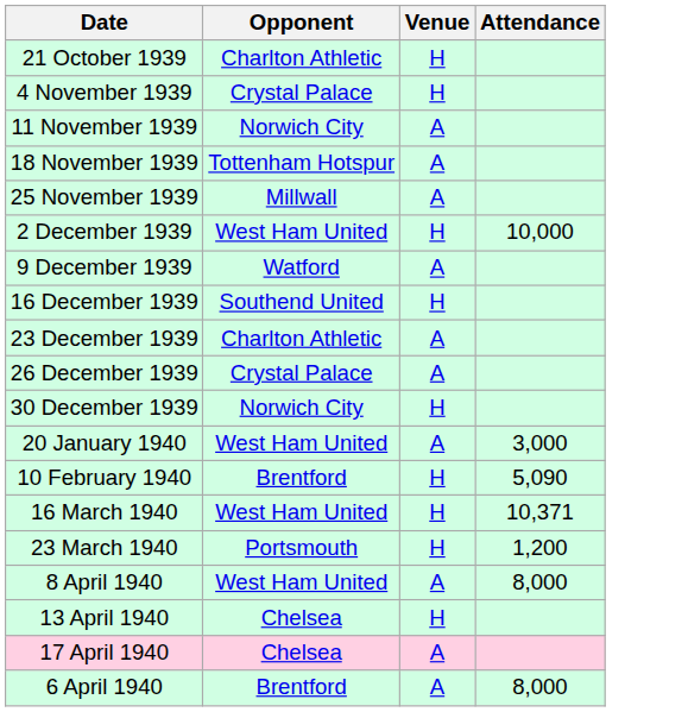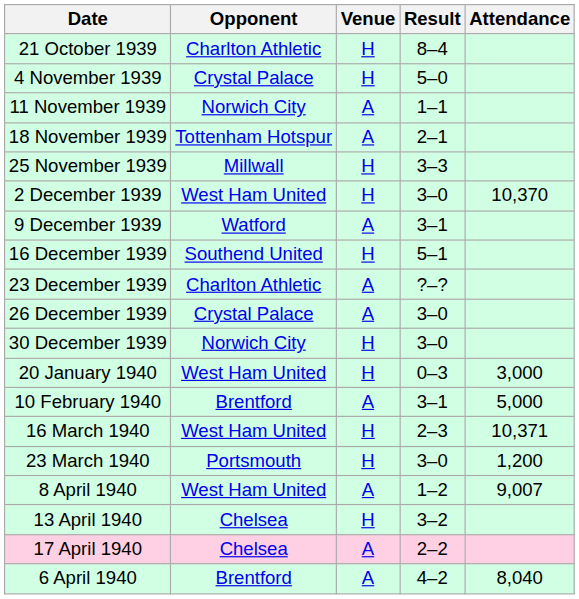+ column: Result | 8–4 | 5–0 | 1–1 | 2–1 | 3–3 | 3–0 | 3–1 | 5–1 | ?–? | 3–0 | 3–0 | 0–3 | 3–1 | 2–3 | 3–0 | 1–2 | 3–2 | 2–2 | 4–2
25 November 1939 | Venue: A -> H
2 December 1939 | Attendance: 10,000 -> 10,370
20 January 1940 | Venue: A -> H
10 February 1940 | Venue: H -> A
10 February 1940 | Attendance: 5,090 -> 5,000
8 April 1940 | Attendance: 8,000 -> 9,007
6 April 1940 | Attendance: 8,000 -> 8,040
